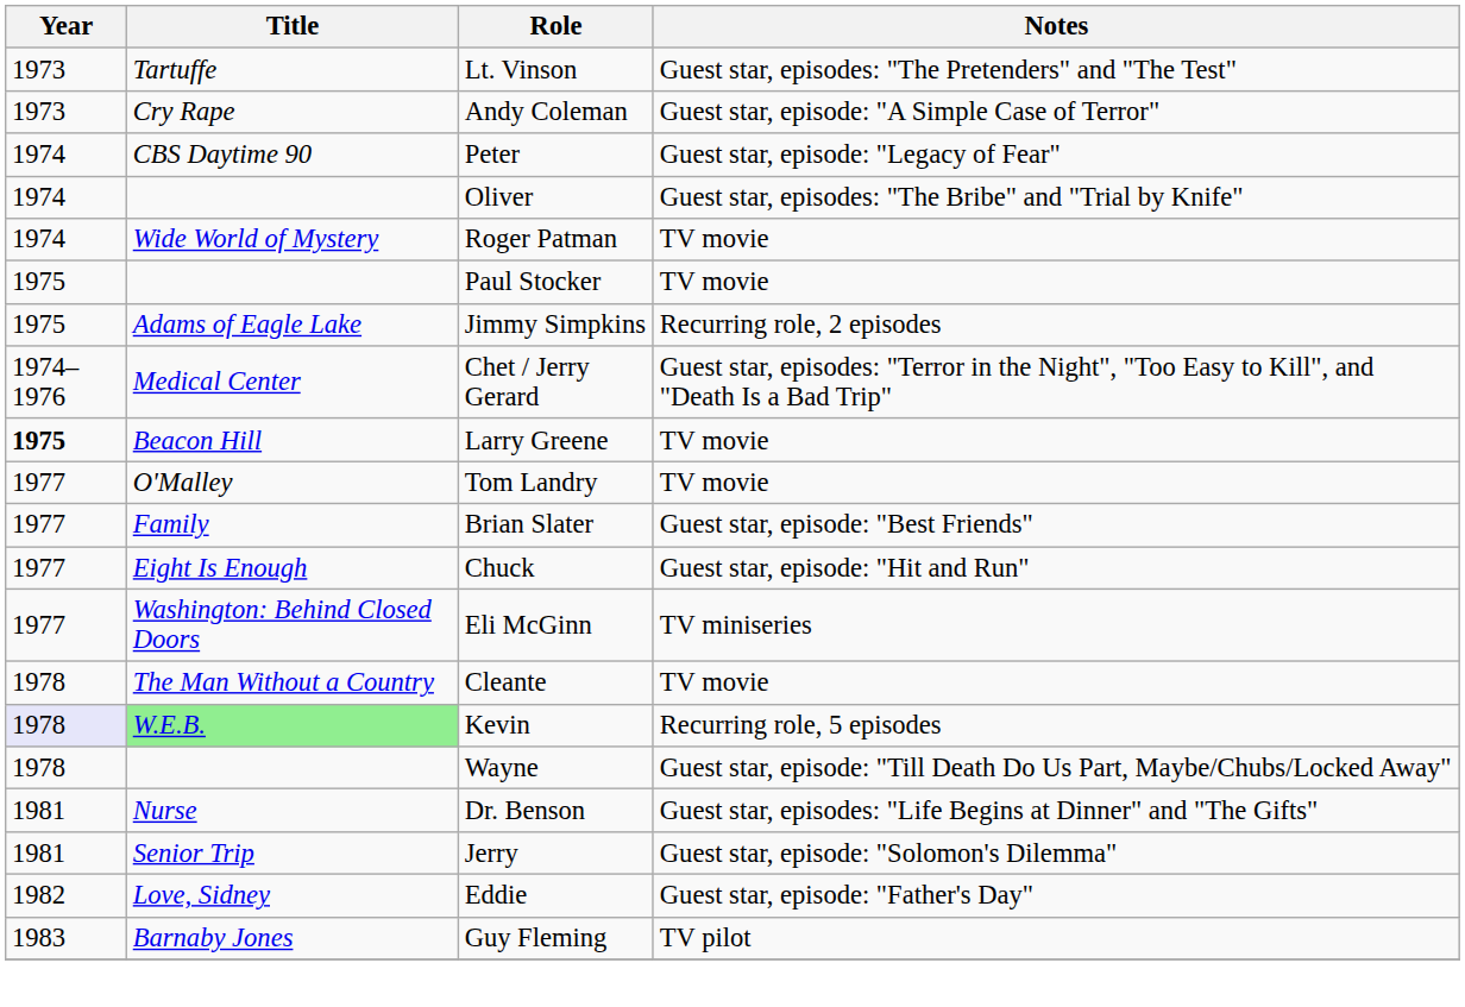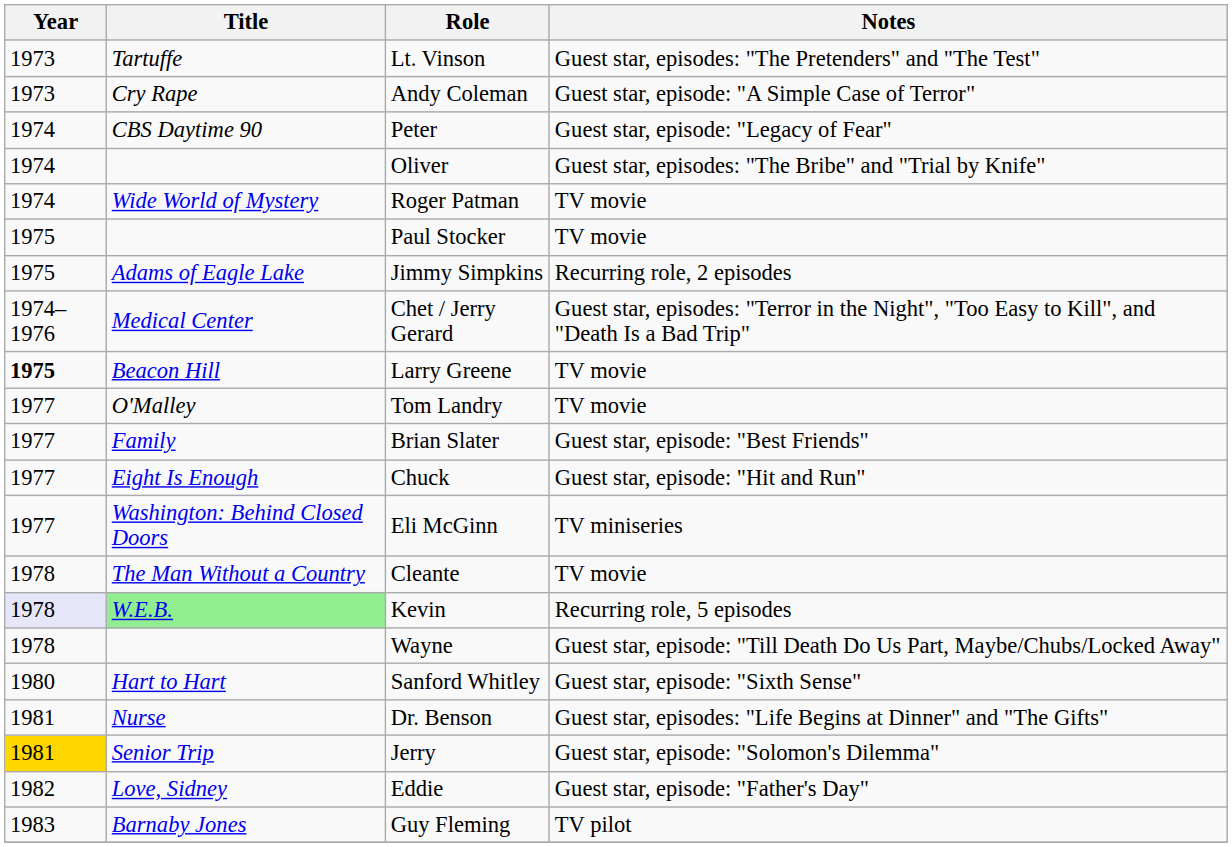+ row: 1980 | Hart to Hart | Sanford Whitley | Guest star, episode: "Sixth Sense"
Jerry | Year: no background -> gold background
